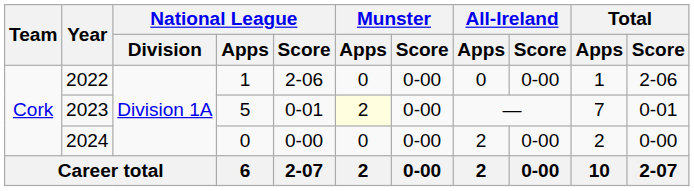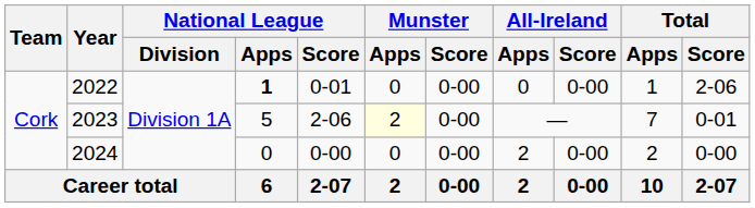2022 | National League / Apps: normal -> bold
2022 | National League / Score: 2-06 -> 0-01
2023 | National League / Score: 0-01 -> 2-06
